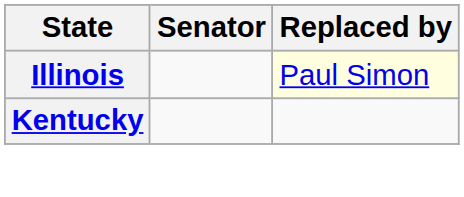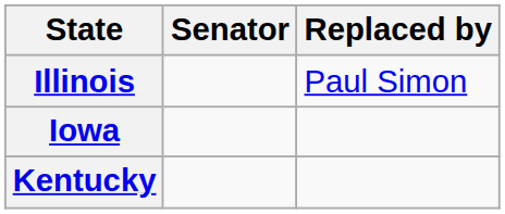Illinois | Replaced by: lightyellow background -> no background
+ row: Iowa
